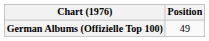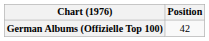German Albums (Offizielle Top 100) | Position: 49 -> 42
